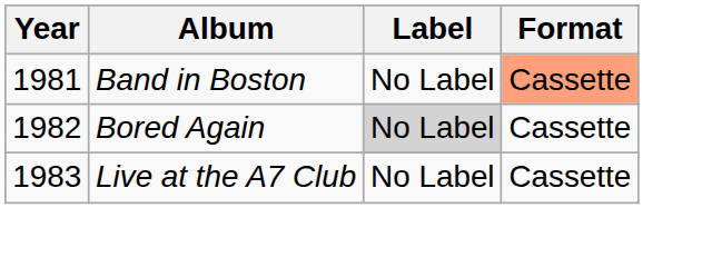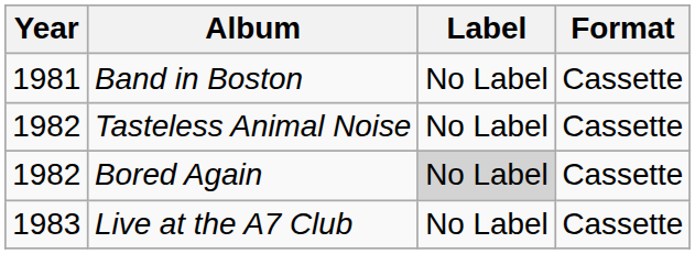Band in Boston | Format: lightsalmon background -> no background
+ row: 1982 | Tasteless Animal Noise | No Label | Cassette
